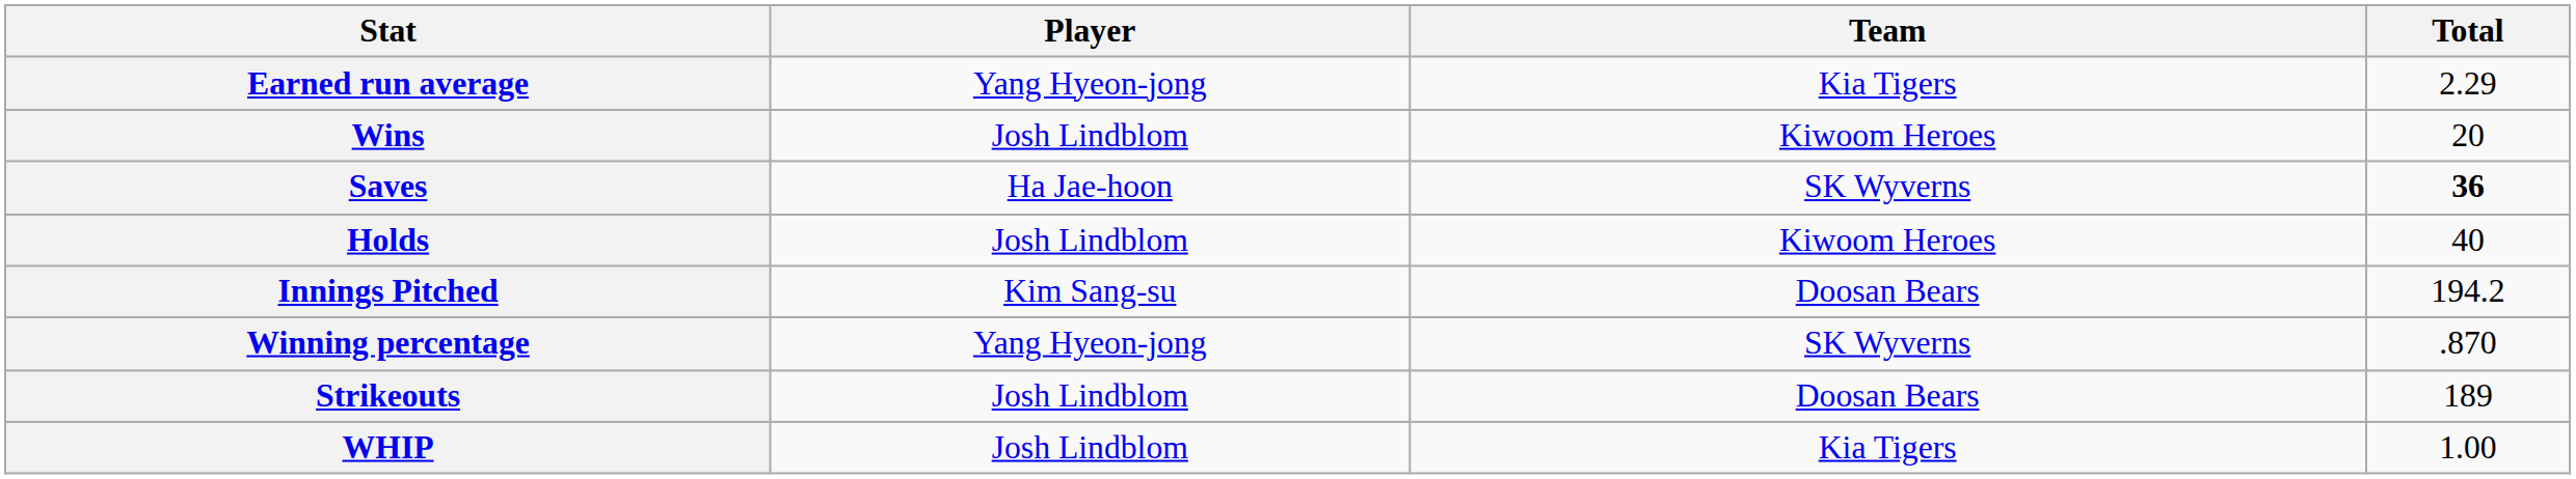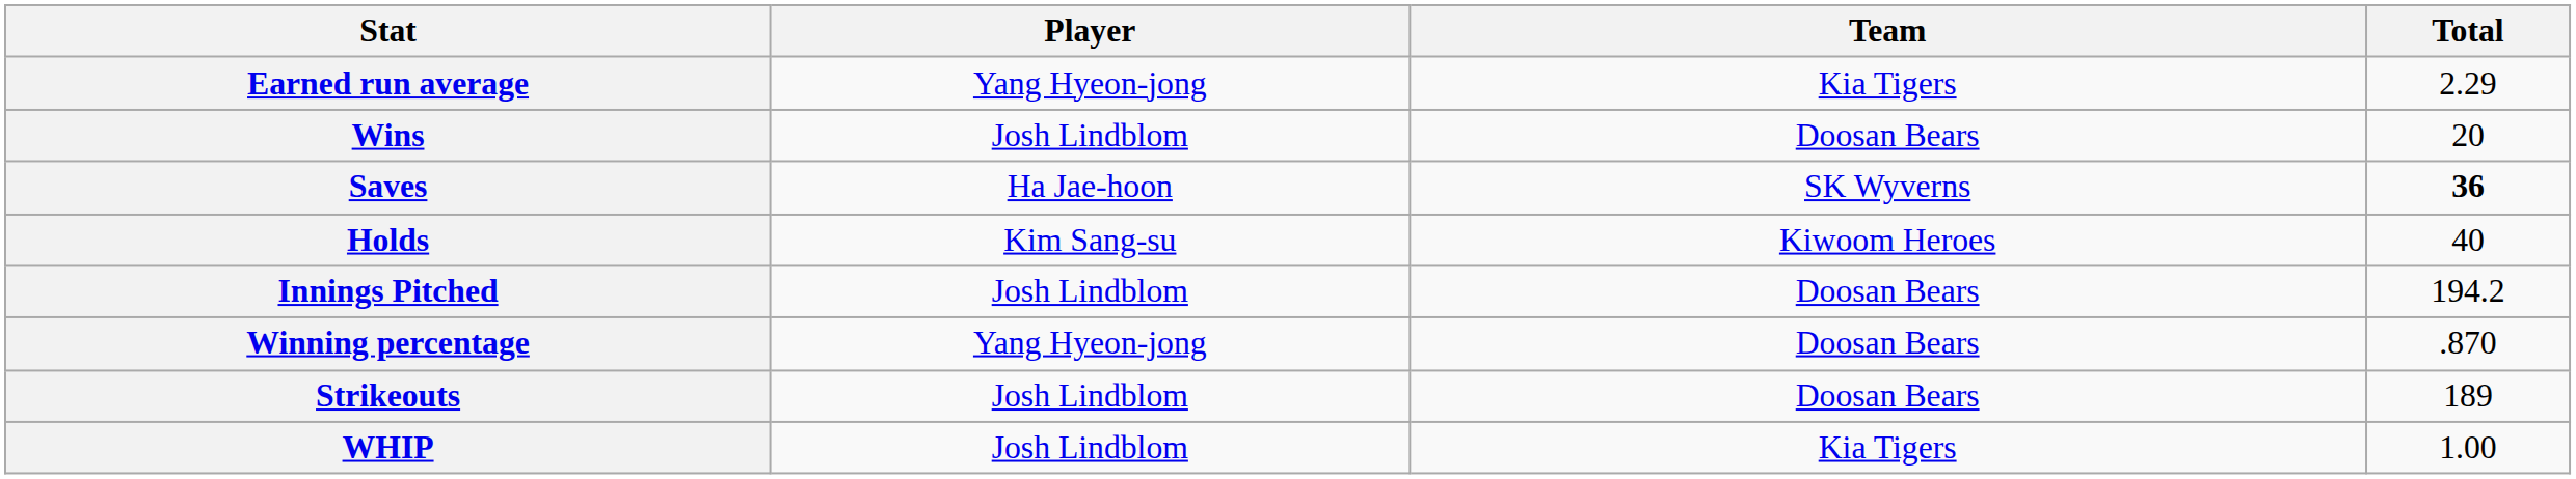Wins | Team: Kiwoom Heroes -> Doosan Bears
Holds | Player: Josh Lindblom -> Kim Sang-su
Innings Pitched | Player: Kim Sang-su -> Josh Lindblom
Winning percentage | Team: SK Wyverns -> Doosan Bears
